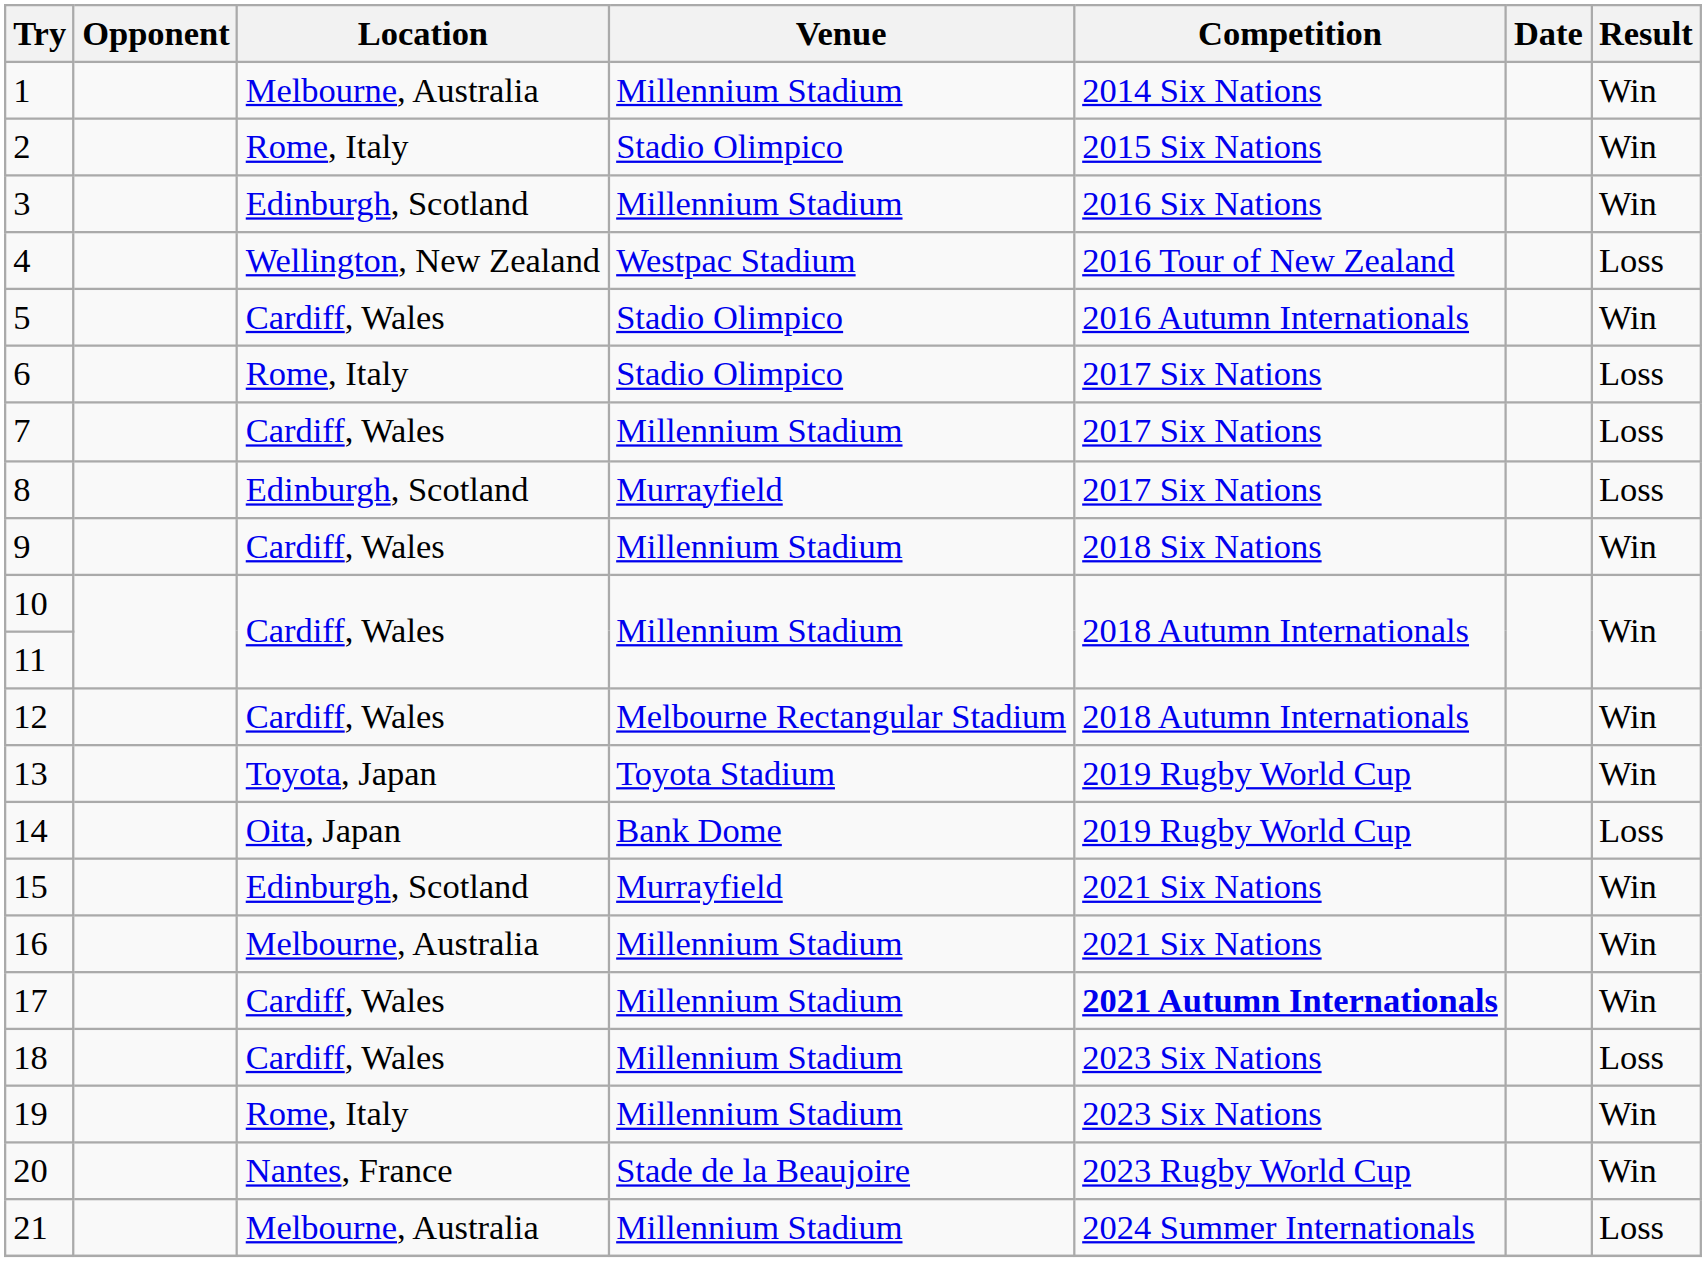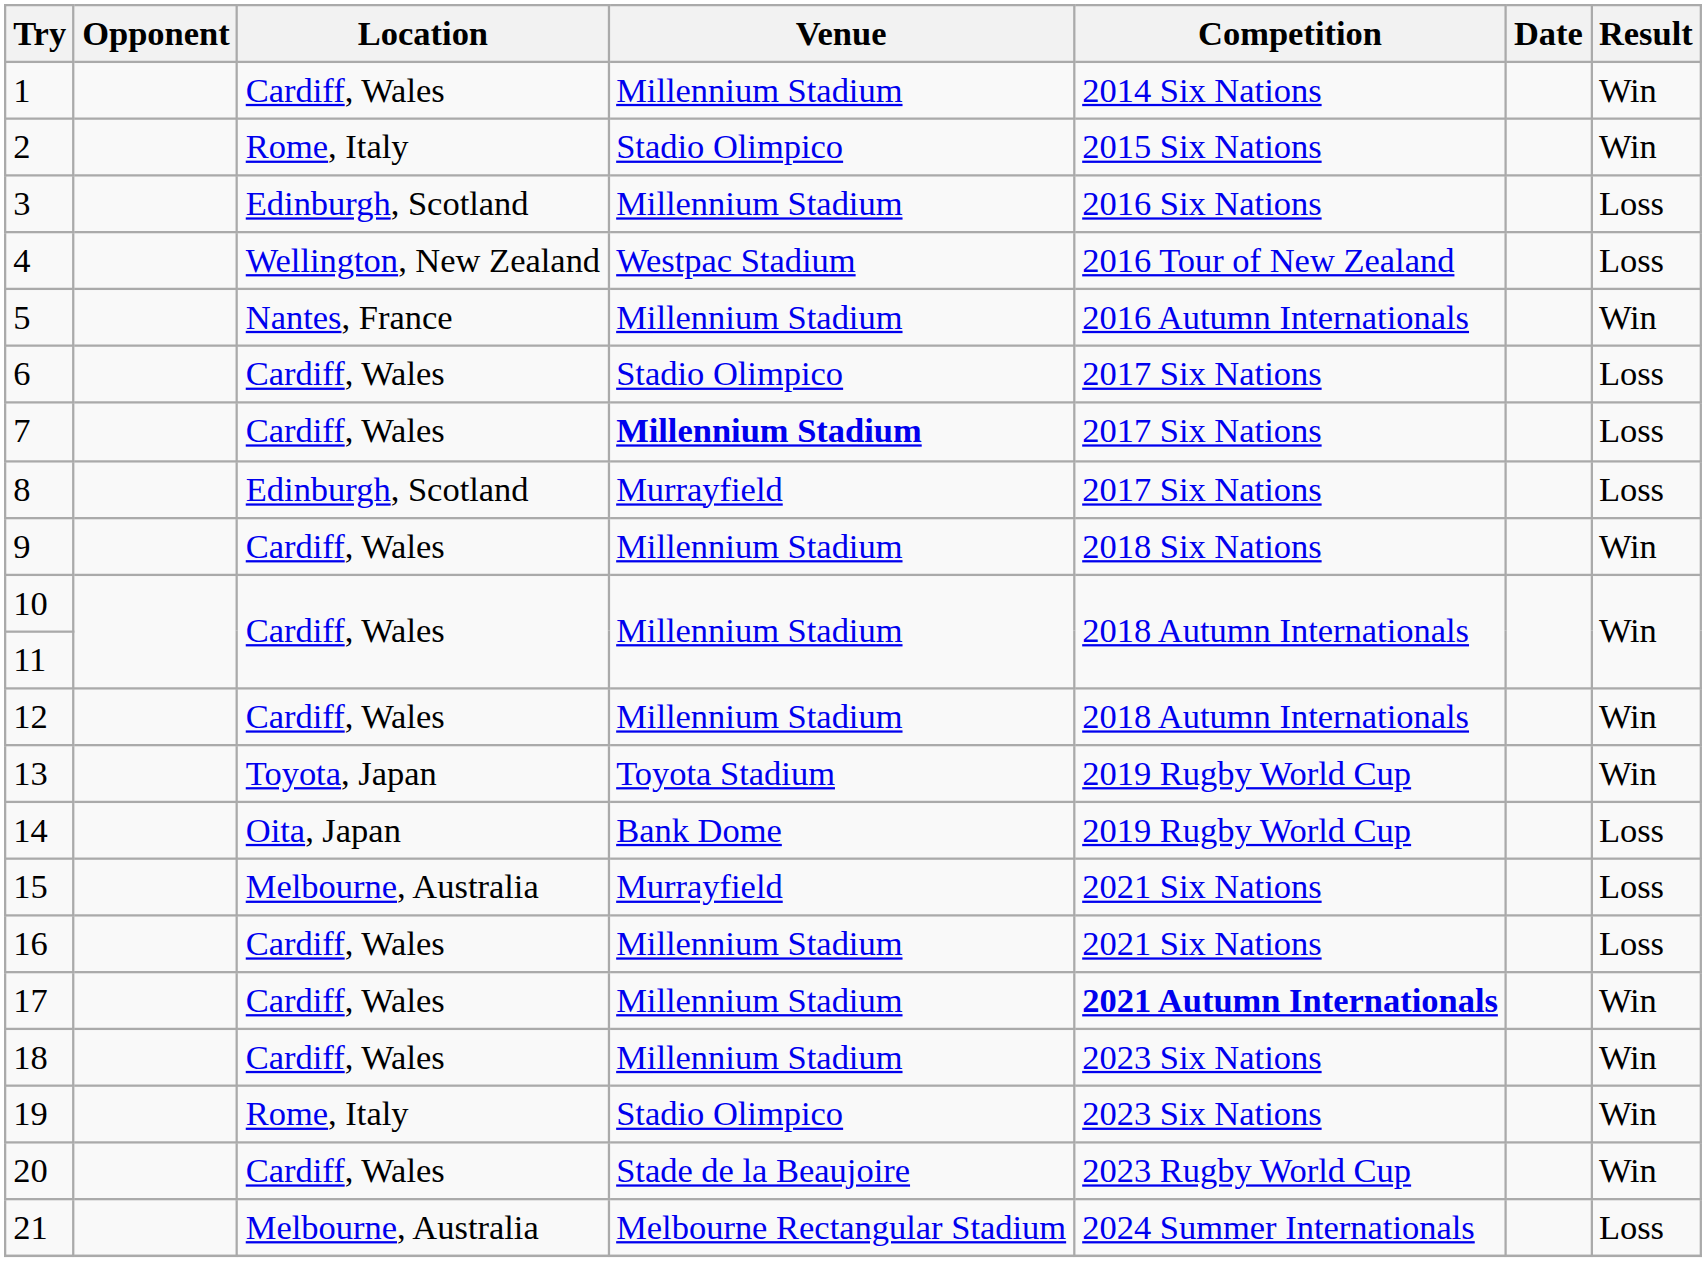1 | Location: Melbourne, Australia -> Cardiff, Wales
3 | Result: Win -> Loss
5 | Location: Cardiff, Wales -> Nantes, France
5 | Venue: Stadio Olimpico -> Millennium Stadium
6 | Location: Rome, Italy -> Cardiff, Wales
7 | Venue: normal -> bold
12 | Venue: Melbourne Rectangular Stadium -> Millennium Stadium
15 | Location: Edinburgh, Scotland -> Melbourne, Australia
15 | Result: Win -> Loss
16 | Location: Melbourne, Australia -> Cardiff, Wales
16 | Result: Win -> Loss
18 | Result: Loss -> Win
19 | Venue: Millennium Stadium -> Stadio Olimpico
20 | Location: Nantes, France -> Cardiff, Wales
21 | Venue: Millennium Stadium -> Melbourne Rectangular Stadium
